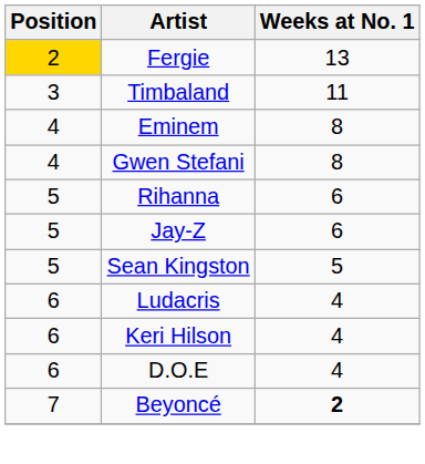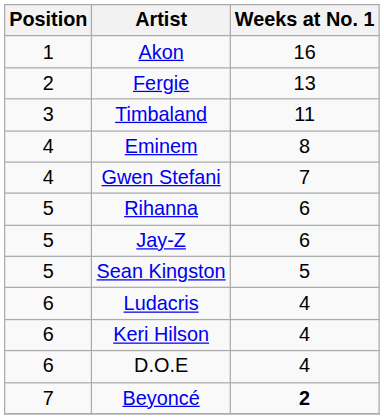+ row: 1 | Akon | 16
Fergie | Position: gold background -> no background
Gwen Stefani | Weeks at No. 1: 8 -> 7
